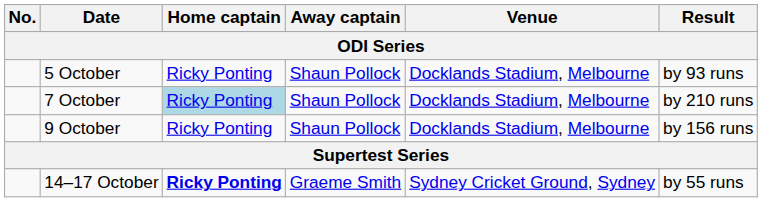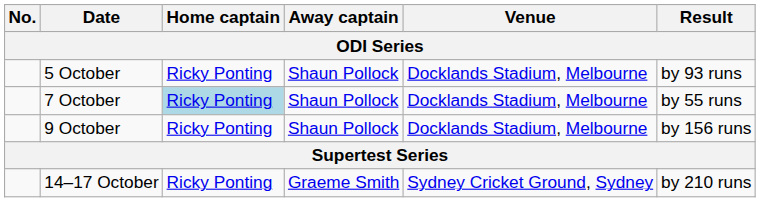7 October | Result: by 210 runs -> by 55 runs
14–17 October | Home captain: bold -> normal
14–17 October | Result: by 55 runs -> by 210 runs
